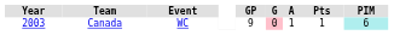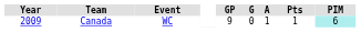Canada | Year: 2003 -> 2009
Canada | G: pink background -> no background
